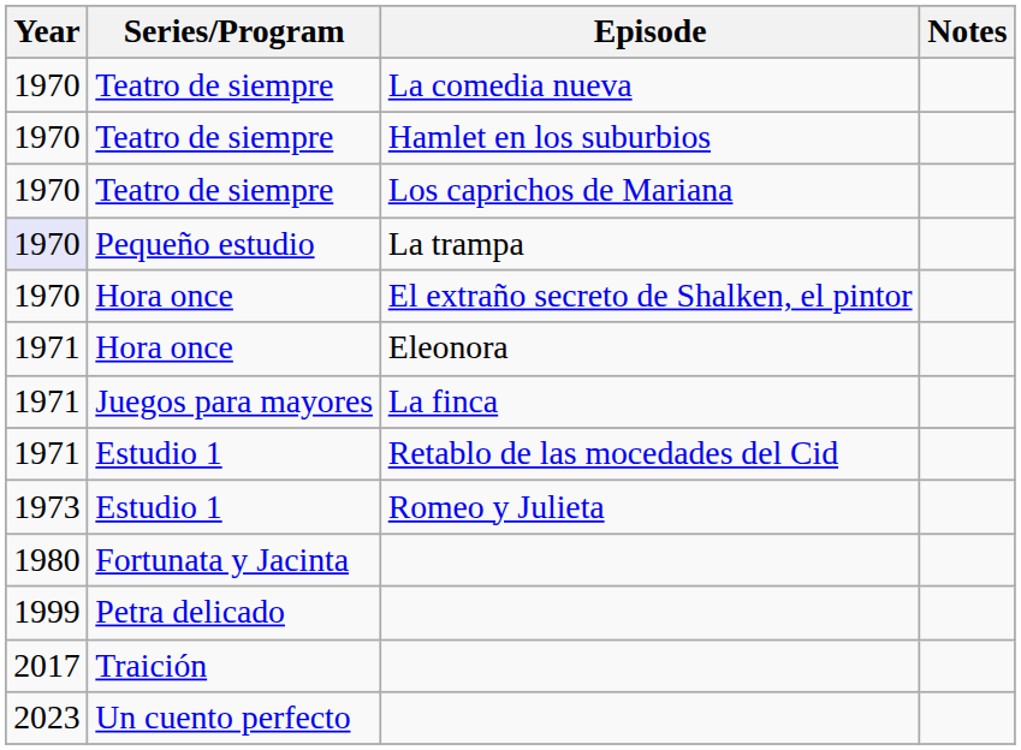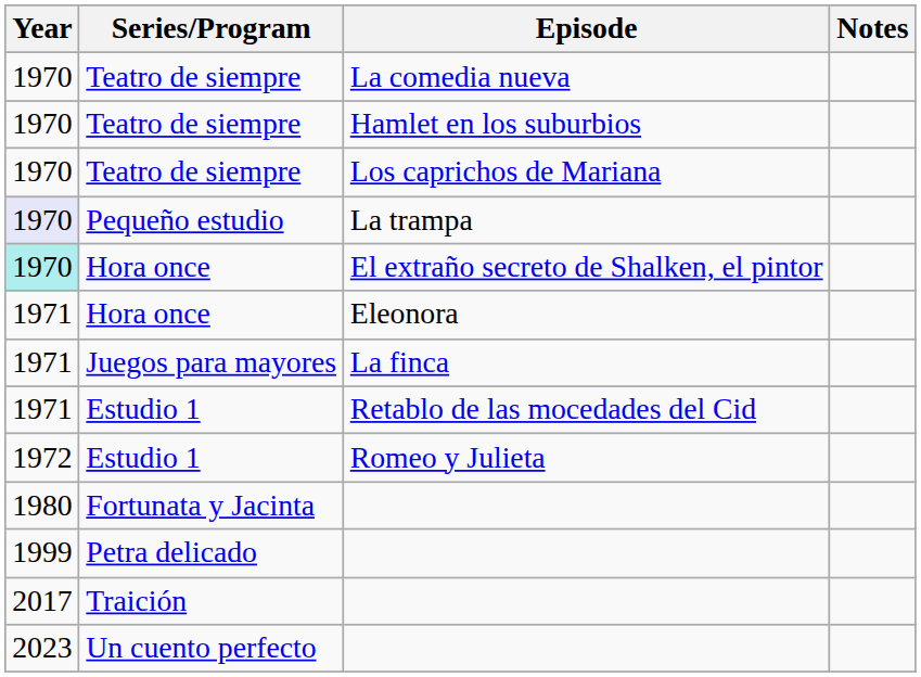El extraño secreto de Shalken, el pintor | Year: no background -> paleturquoise background
Romeo y Julieta | Year: 1973 -> 1972
